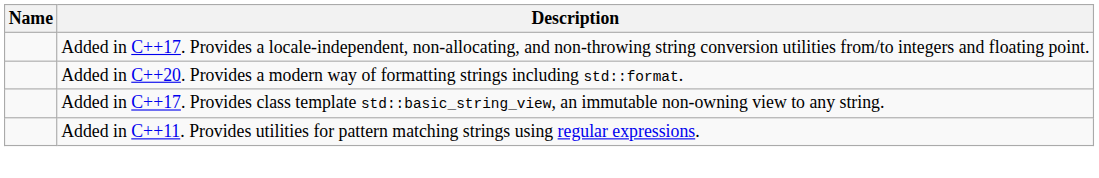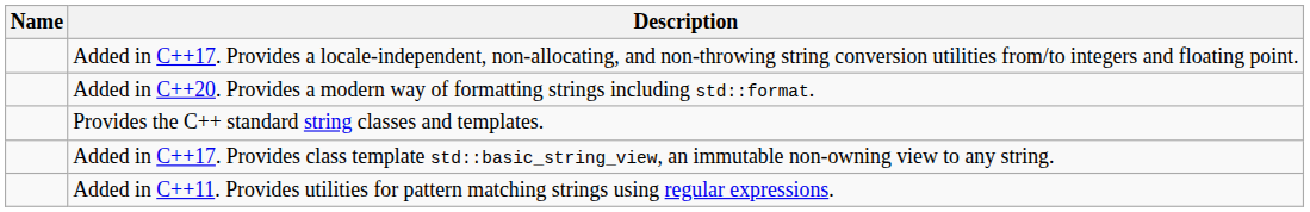+ row: Provides the C++ standard string classes and templates.
